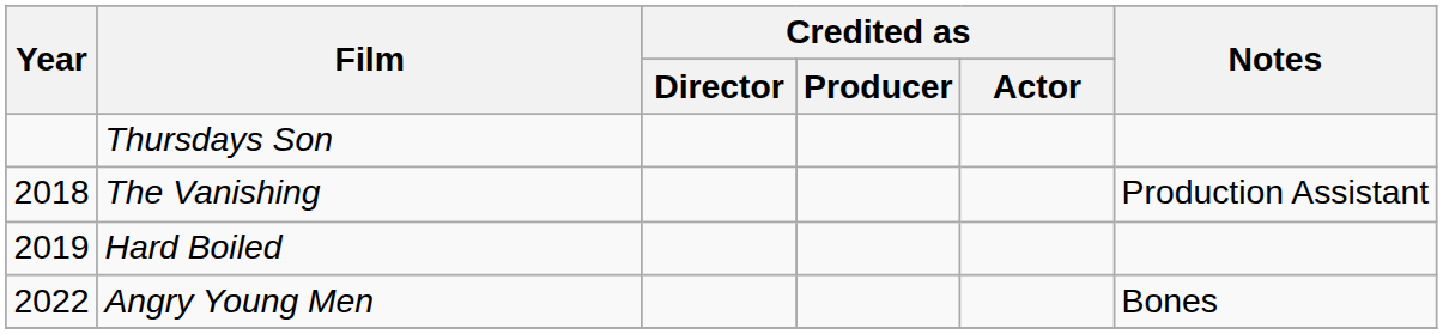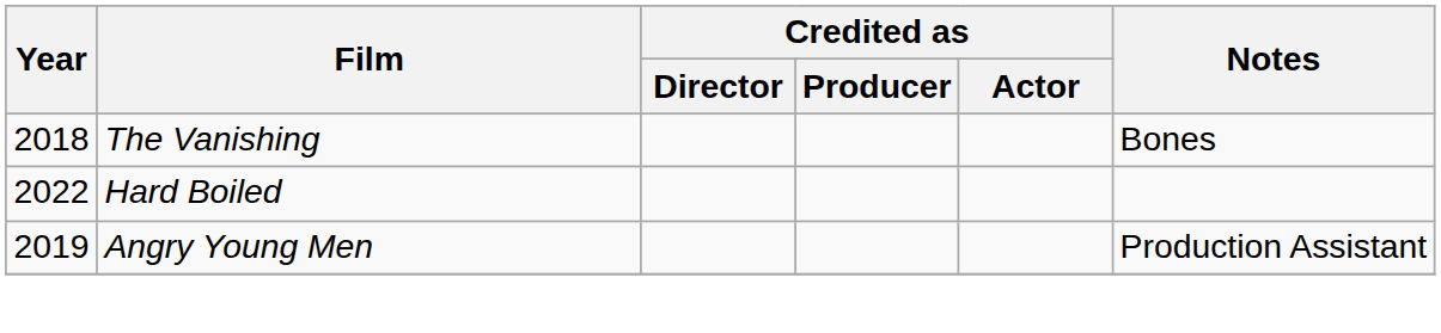- row: Thursdays Son
The Vanishing | Notes: Production Assistant -> Bones
Hard Boiled | Year: 2019 -> 2022
Angry Young Men | Year: 2022 -> 2019
Angry Young Men | Notes: Bones -> Production Assistant
